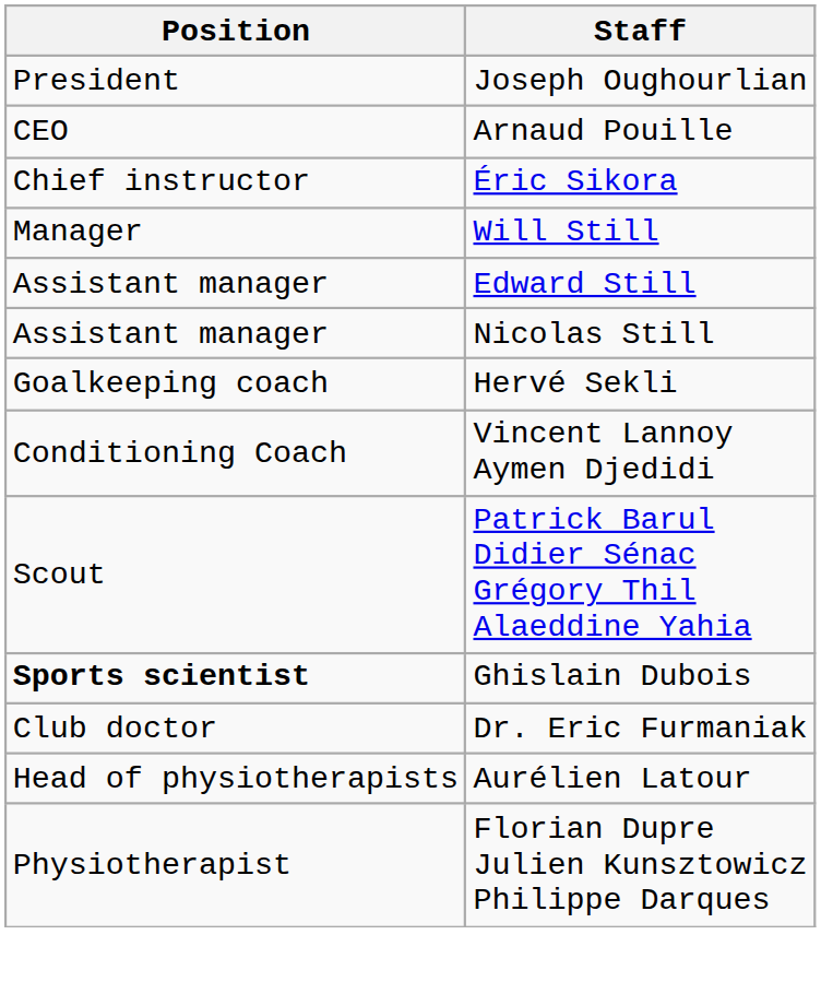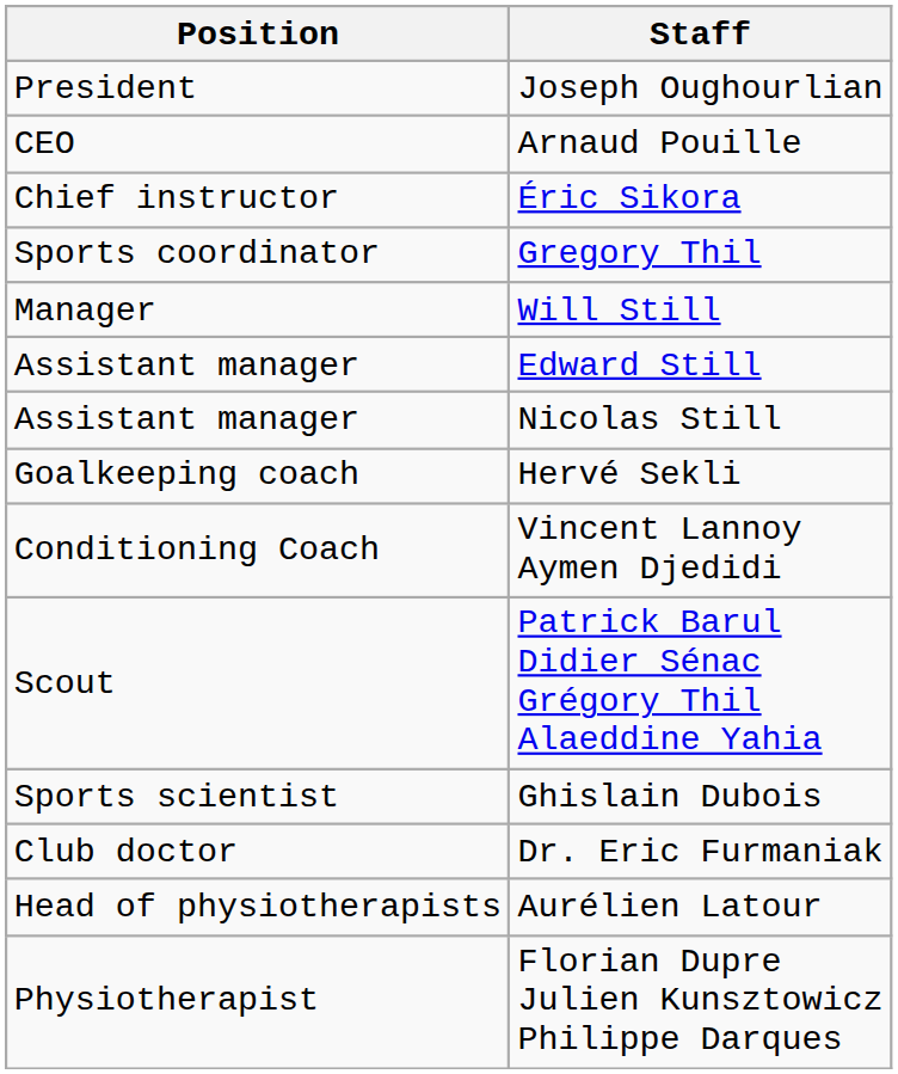+ row: Sports coordinator | Gregory Thil
Ghislain Dubois | Position: bold -> normal
